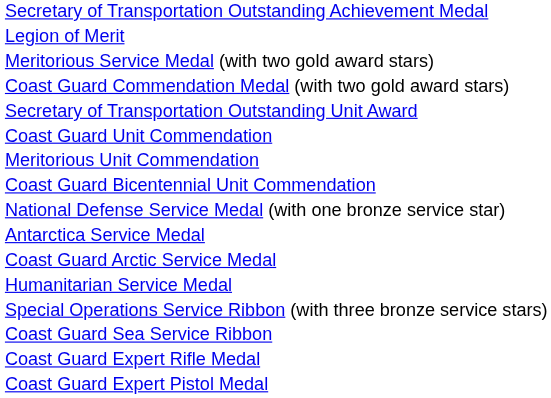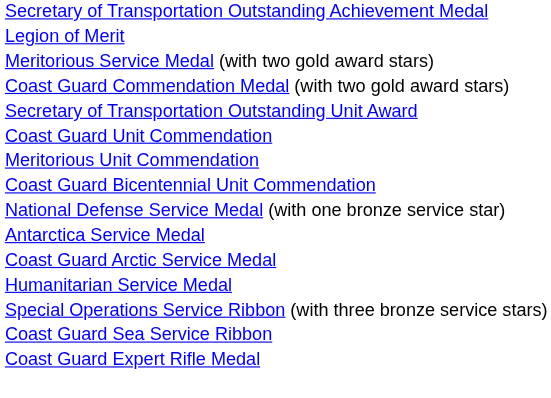- row: Coast Guard Expert Pistol Medal
